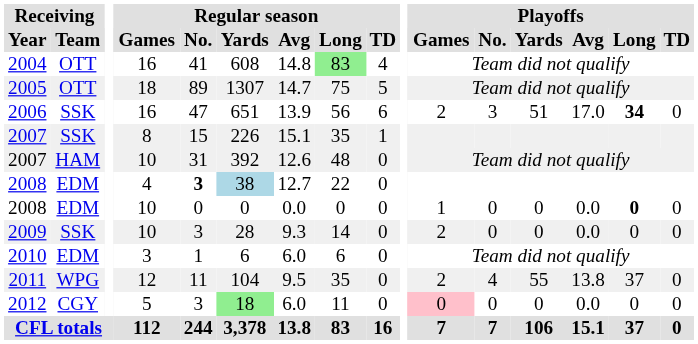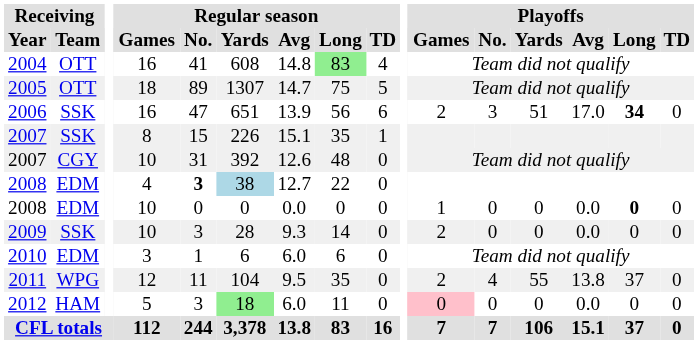2007 / 10 | Receiving / Team: HAM -> CGY
2012 | Receiving / Team: CGY -> HAM
